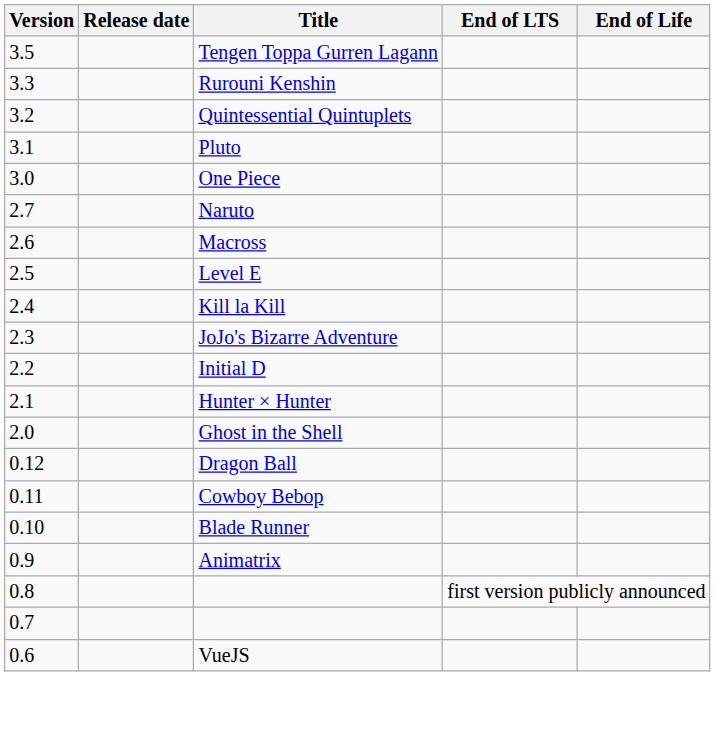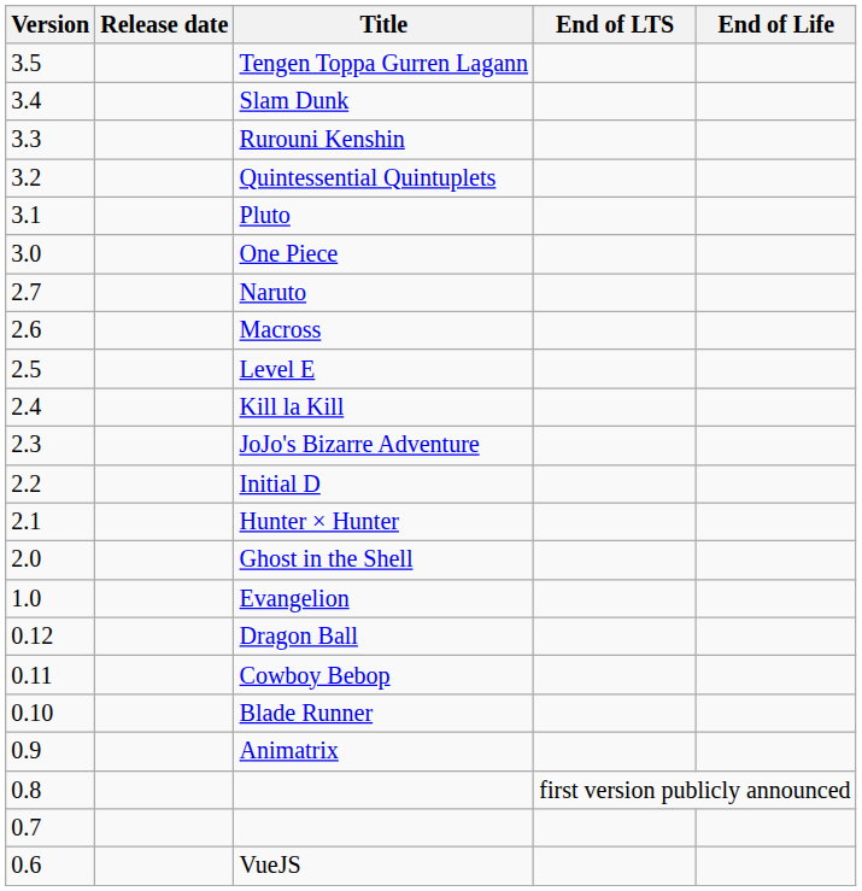+ row: 3.4 | Slam Dunk
+ row: 1.0 | Evangelion
